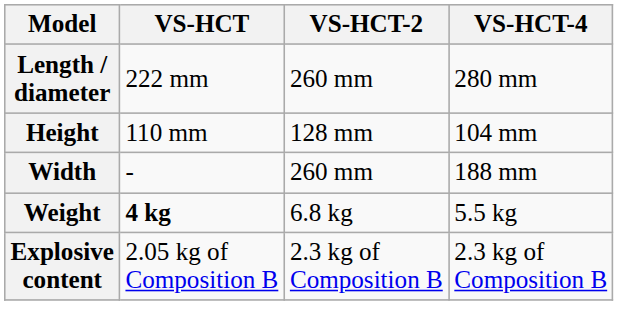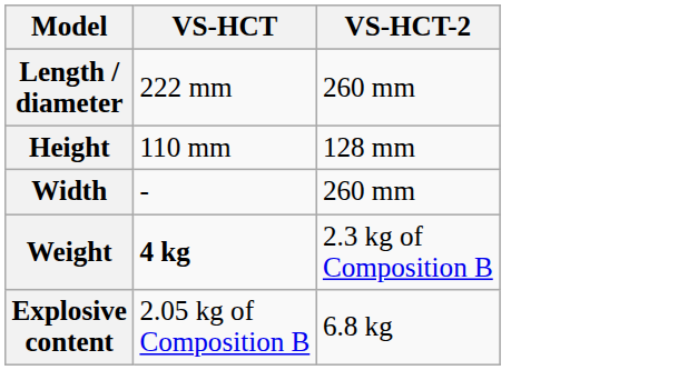- column: VS-HCT-4 | 280 mm | 104 mm | 188 mm | 5.5 kg | 2.3 kg of Composition B
Weight | VS-HCT-2: 6.8 kg -> 2.3 kg of Composition B
Explosive content | VS-HCT-2: 2.3 kg of Composition B -> 6.8 kg
